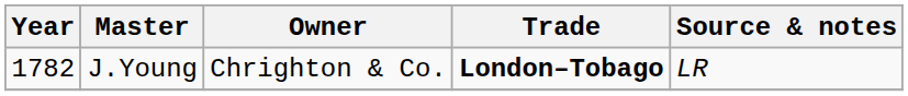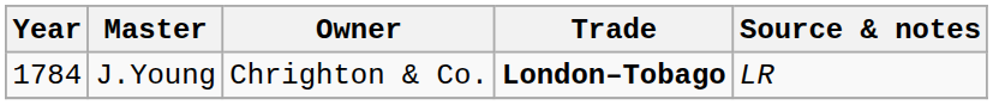J.Young | Year: 1782 -> 1784
